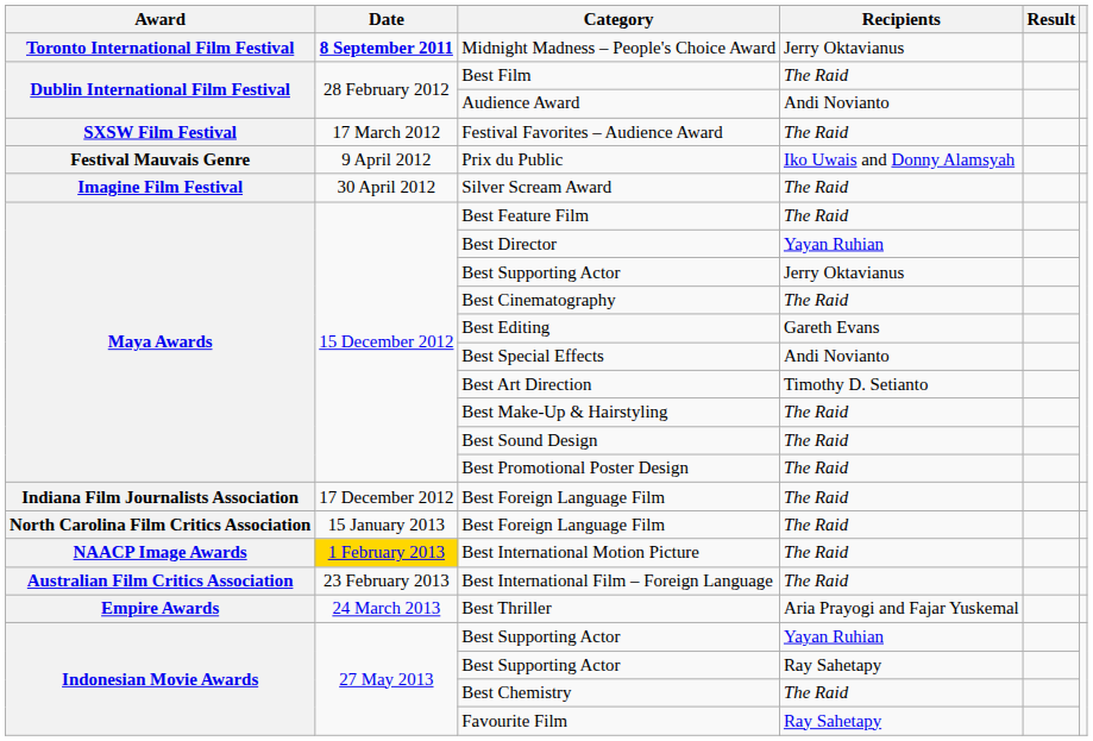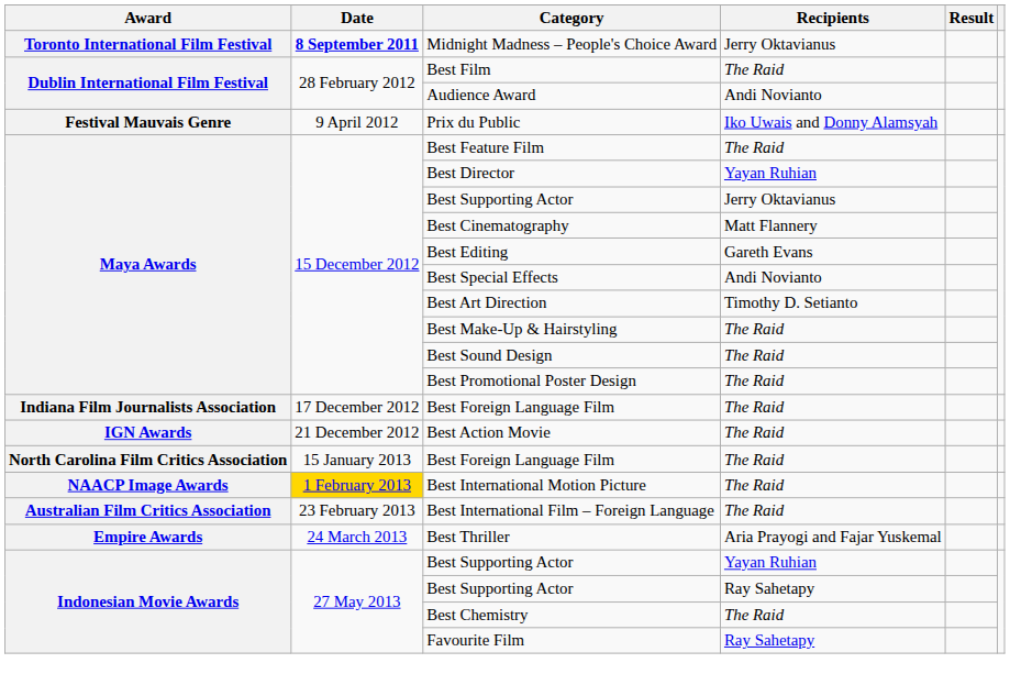- row: SXSW Film Festival | 17 March 2012 | Festival Favorites – Audience Award | The Raid
- row: Imagine Film Festival | 30 April 2012 | Silver Scream Award | The Raid
Best Cinematography | Recipients: The Raid -> Matt Flannery
+ row: IGN Awards | 21 December 2012 | Best Action Movie | The Raid
